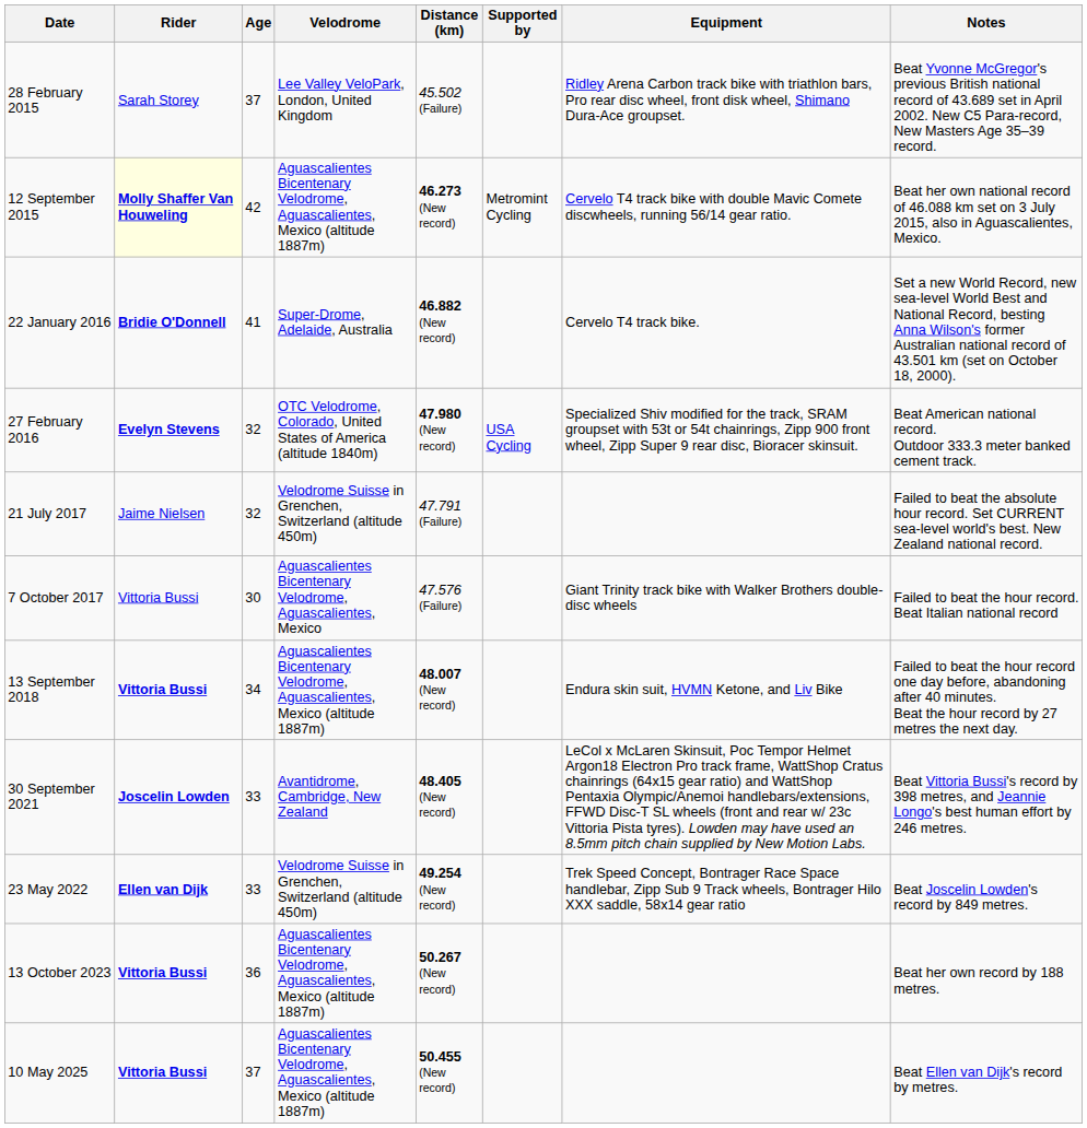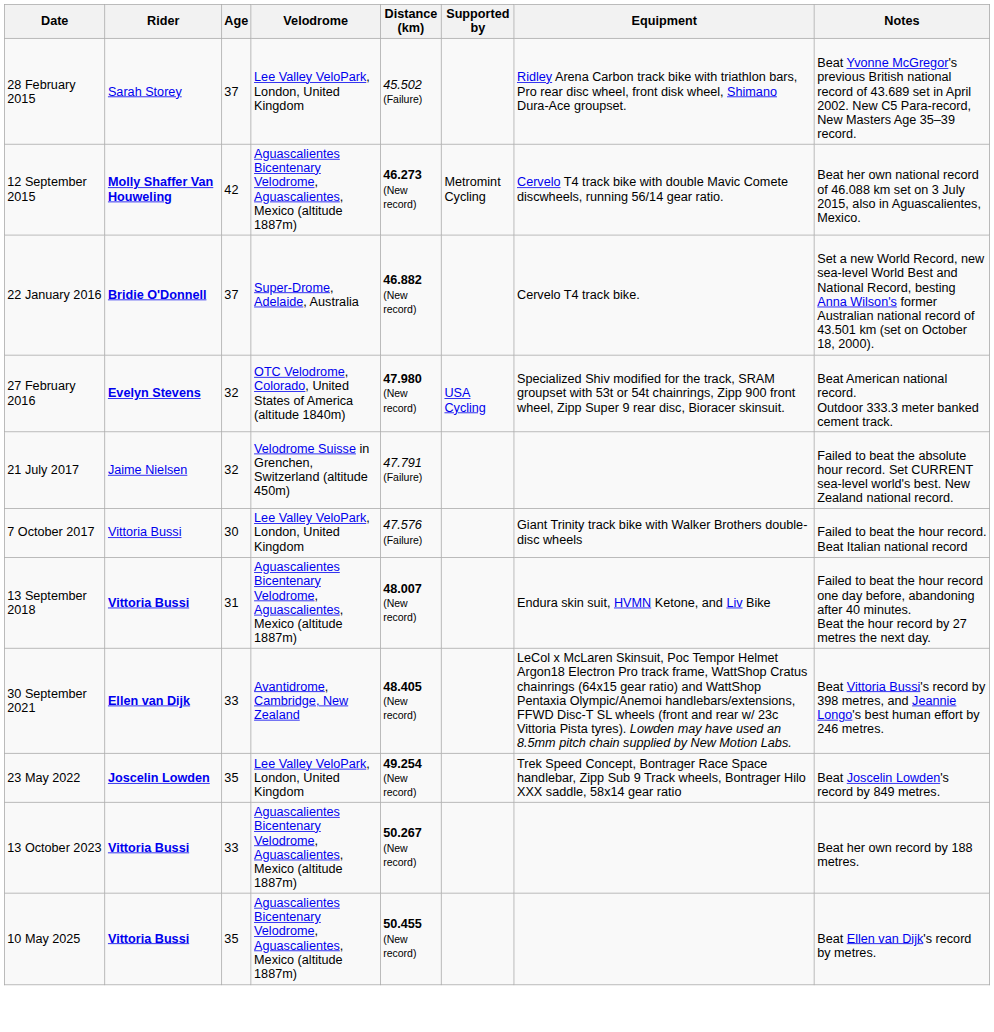12 September 2015 | Rider: lightyellow background -> no background
22 January 2016 | Age: 41 -> 37
7 October 2017 | Velodrome: Aguascalientes Bicentenary Velodrome, Aguascalientes, Mexico -> Lee Valley VeloPark, London, United Kingdom
13 September 2018 | Age: 34 -> 31
30 September 2021 | Rider: Joscelin Lowden -> Ellen van Dijk
23 May 2022 | Rider: Ellen van Dijk -> Joscelin Lowden
23 May 2022 | Age: 33 -> 35
23 May 2022 | Velodrome: Velodrome Suisse in Grenchen, Switzerland (altitude 450m) -> Lee Valley VeloPark, London, United Kingdom
13 October 2023 | Age: 36 -> 33
10 May 2025 | Age: 37 -> 35
